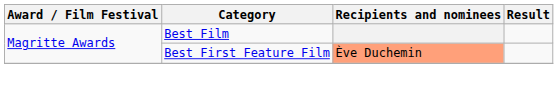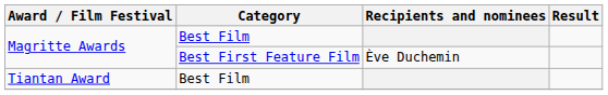Magritte Awards / Best First Feature Film | Recipients and nominees: lightsalmon background -> no background
+ row: Tiantan Award | Best Film
